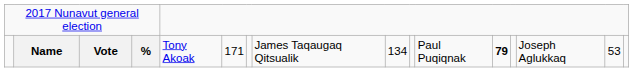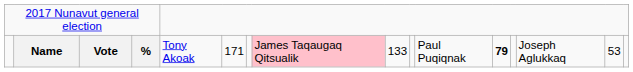Name | column 8: no background -> pink background
Name | column 9: 134 -> 133
